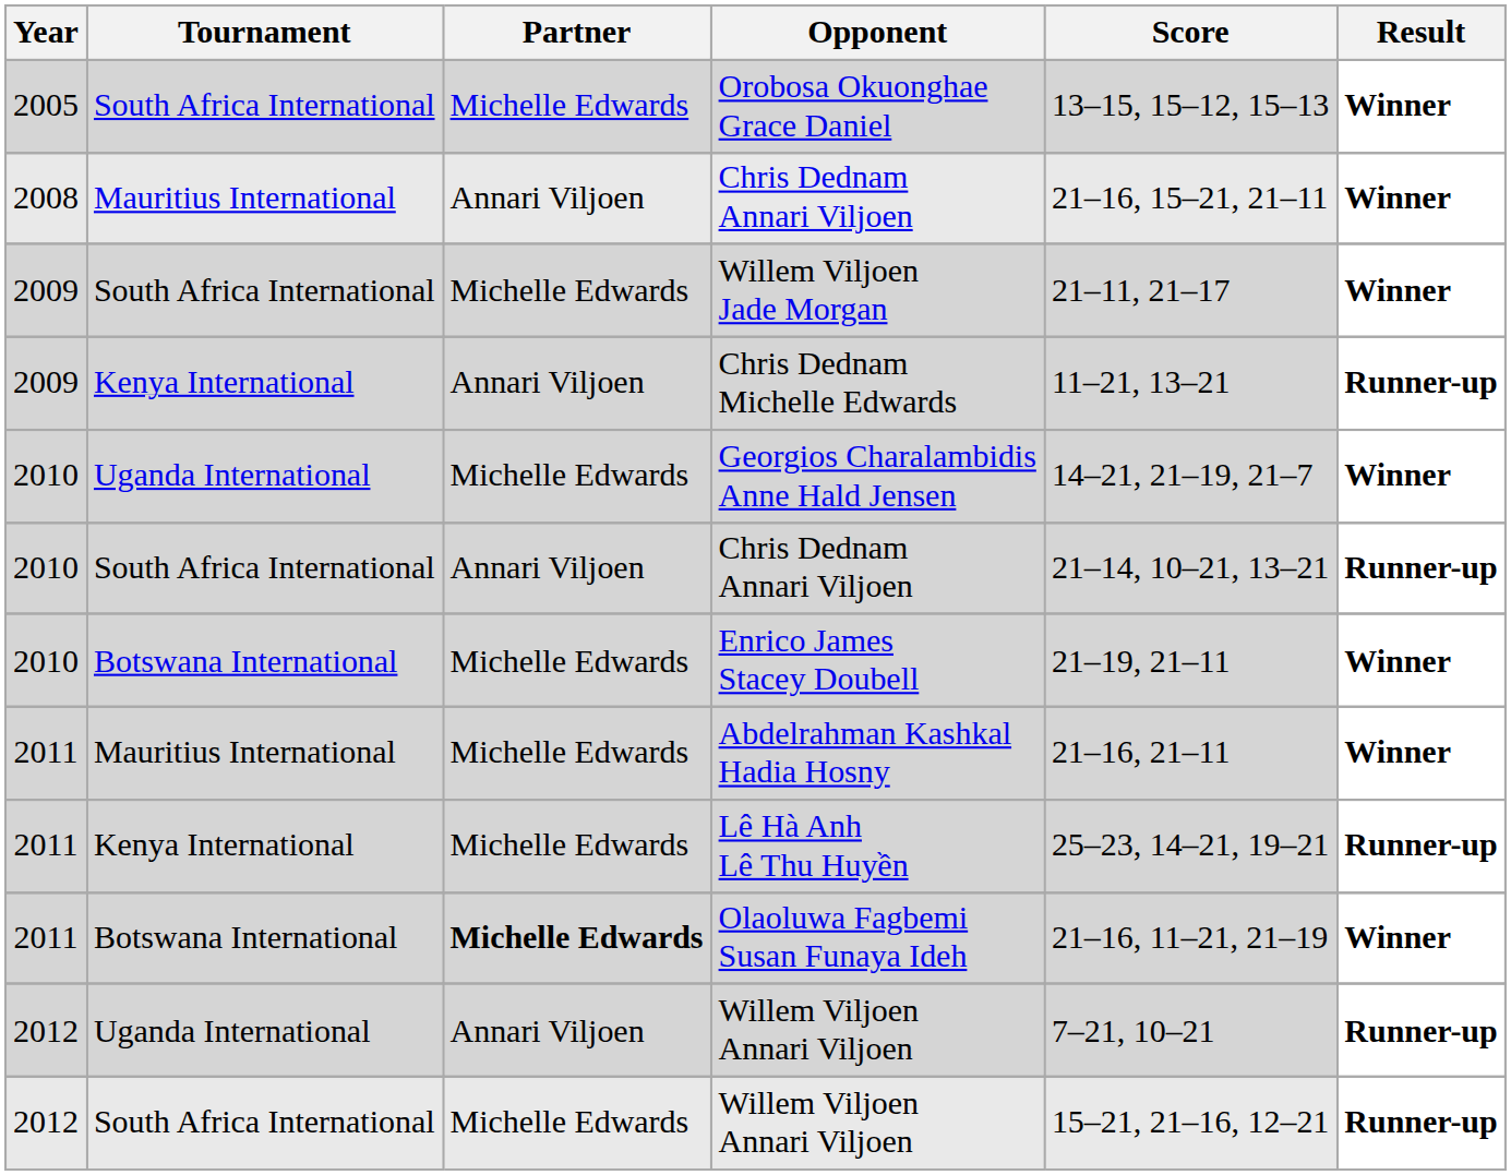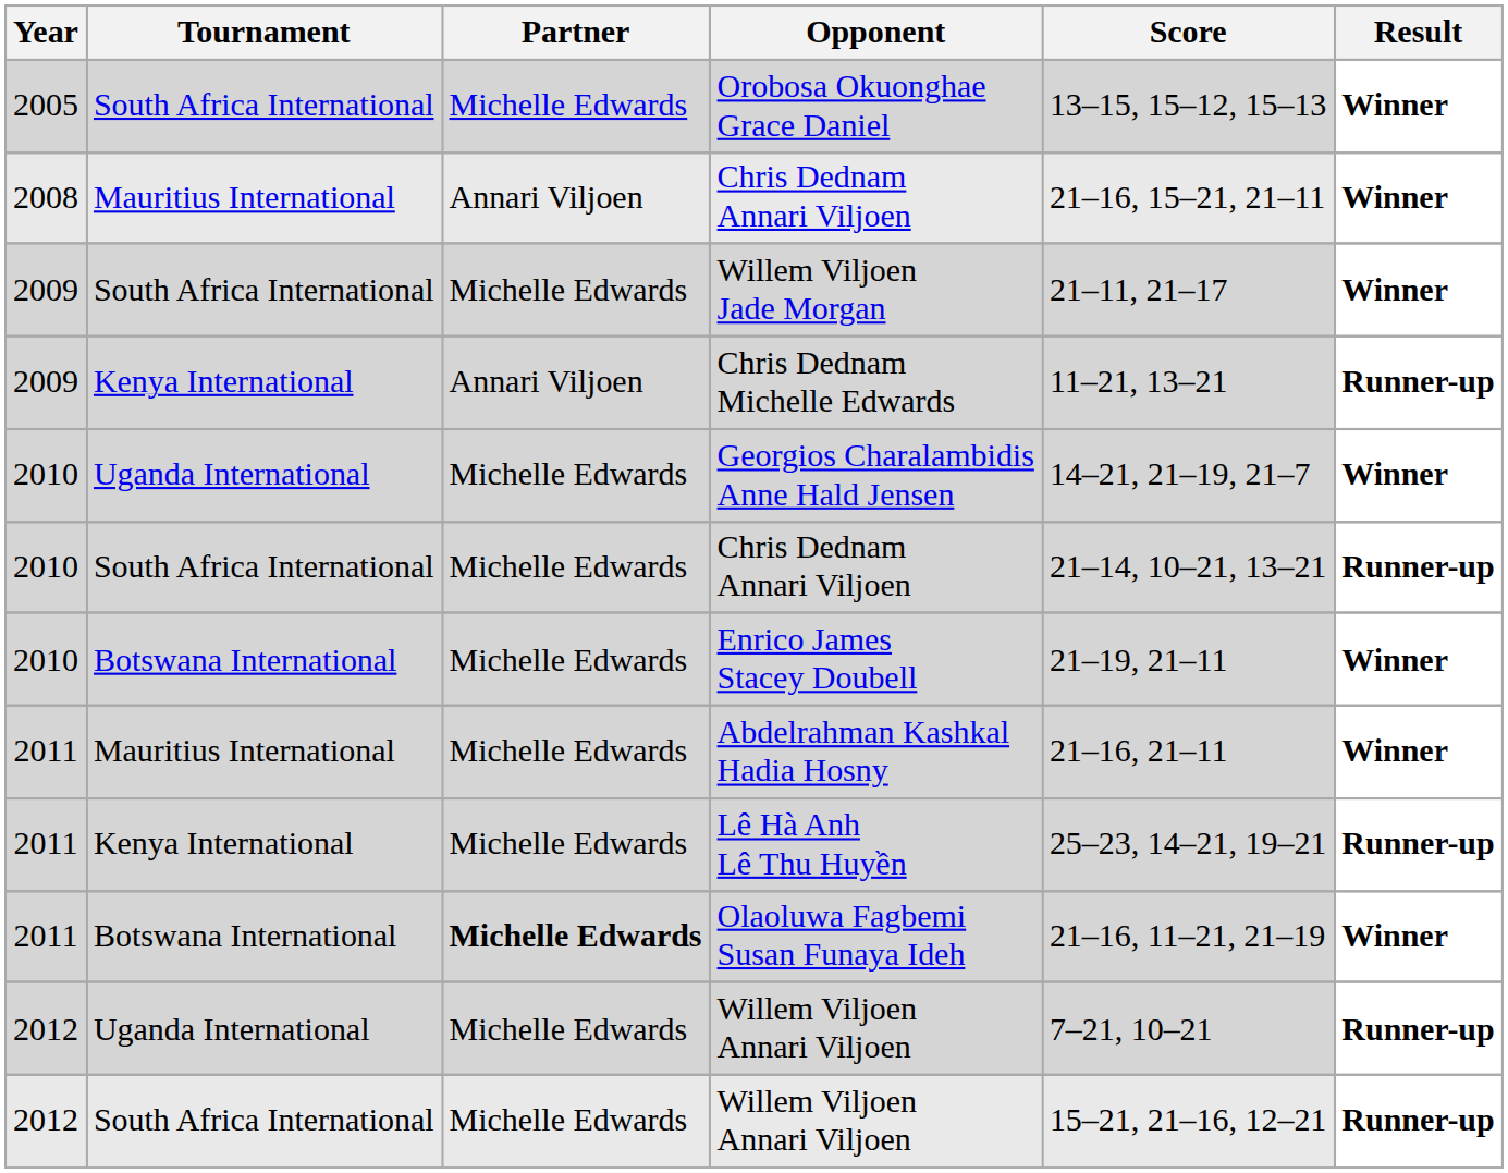South Africa International / Chris Dednam Annari Viljoen | Partner: Annari Viljoen -> Michelle Edwards
Uganda International / Willem Viljoen Annari Viljoen | Partner: Annari Viljoen -> Michelle Edwards
